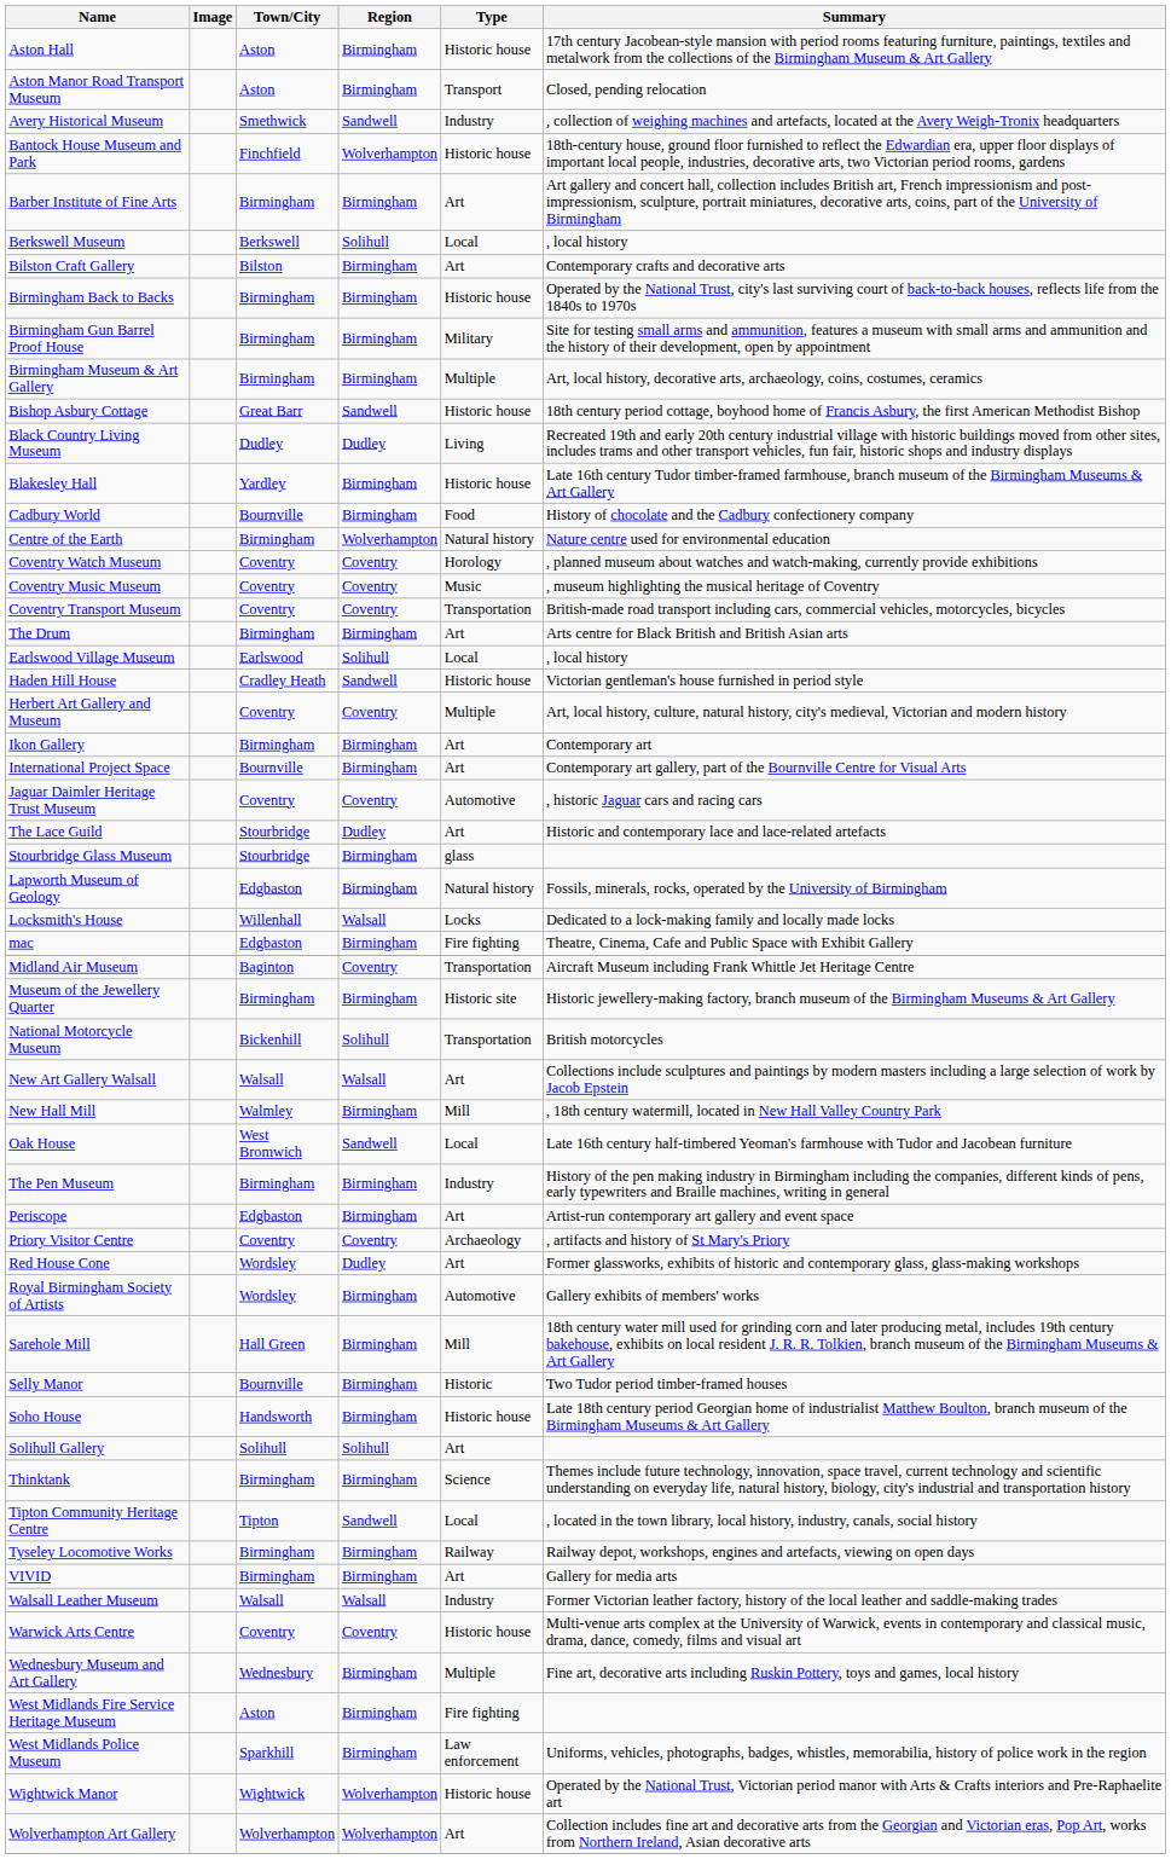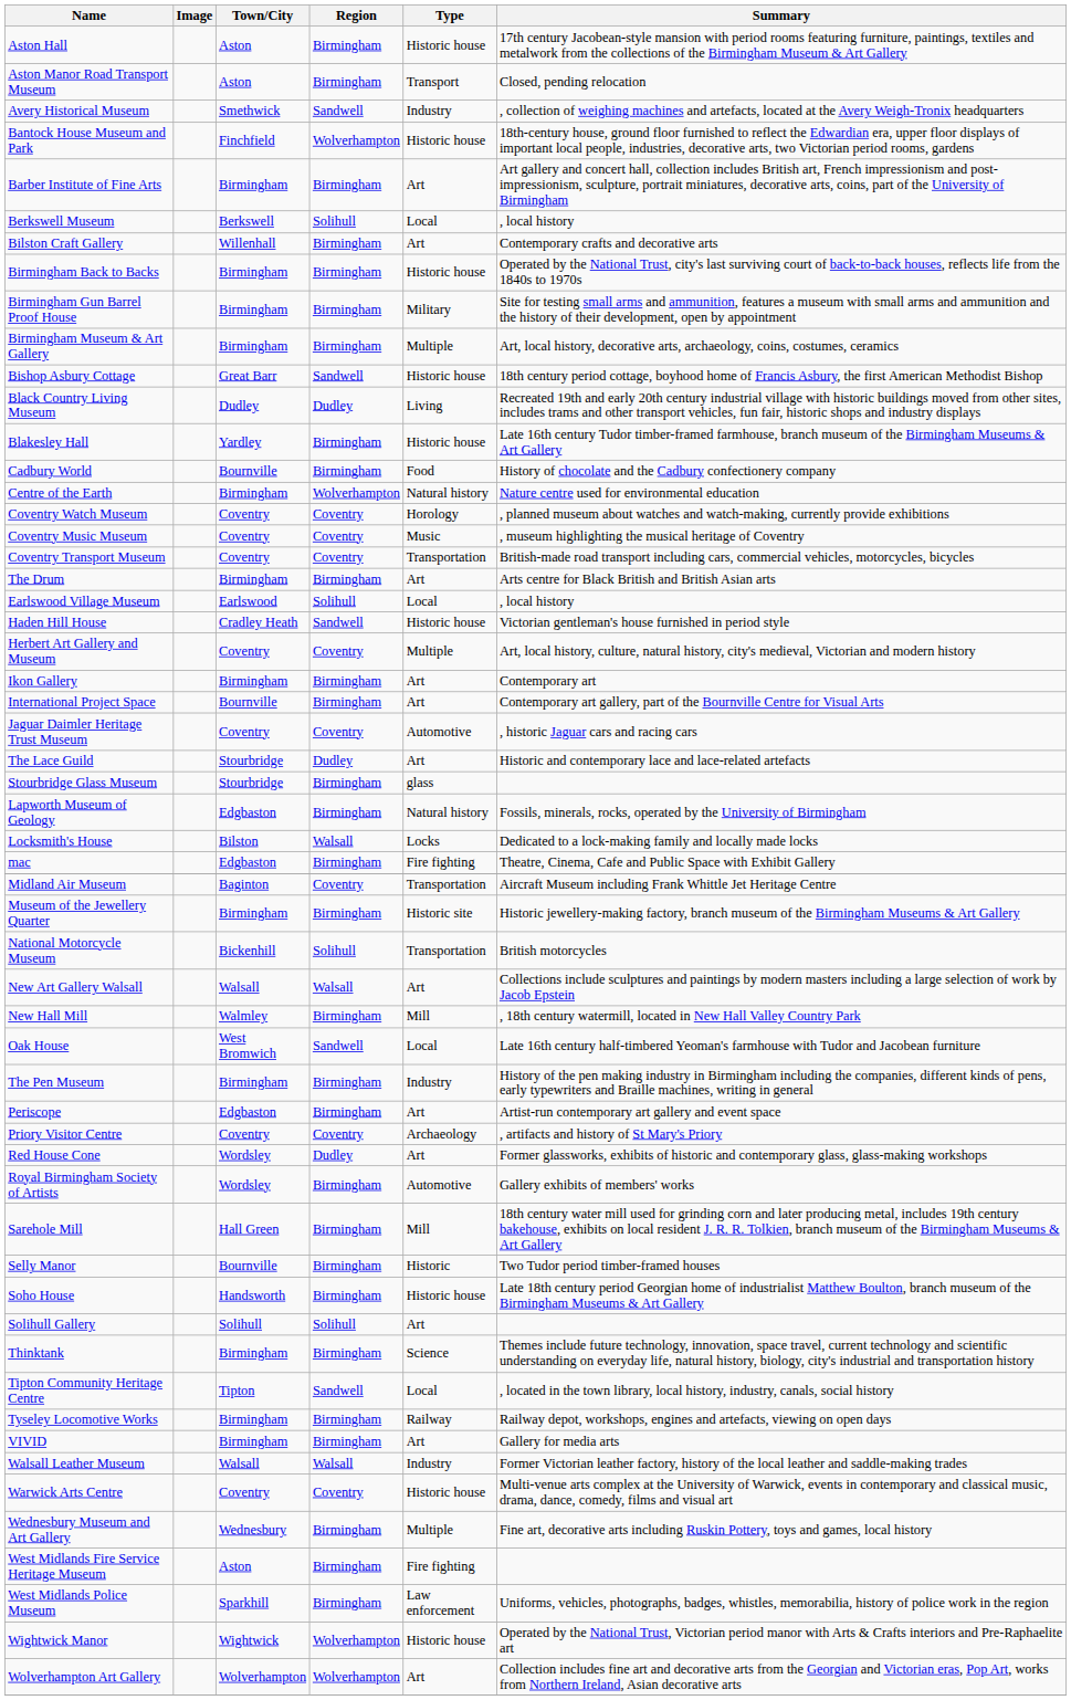Bilston Craft Gallery | Town/City: Bilston -> Willenhall
Locksmith's House | Town/City: Willenhall -> Bilston
